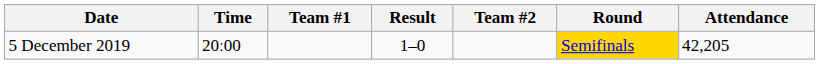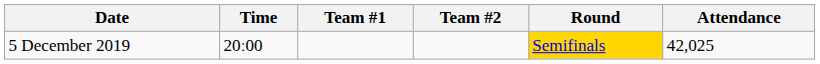- column: Result | 1–0
5 December 2019 | Attendance: 42,205 -> 42,025
